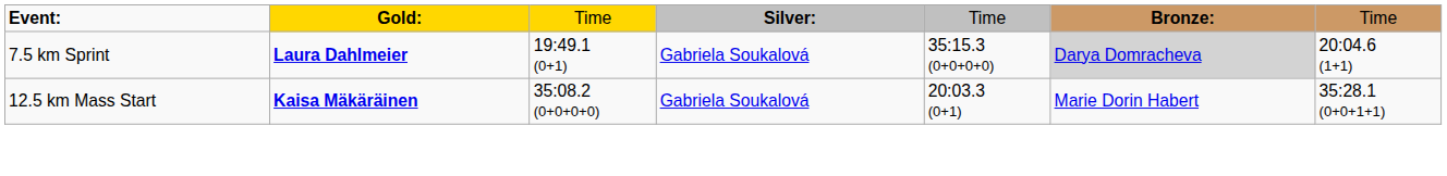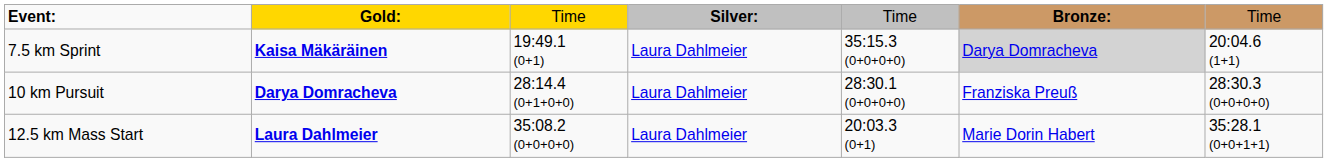7.5 km Sprint | column 2: Laura Dahlmeier -> Kaisa Mäkäräinen
7.5 km Sprint | column 4: Gabriela Soukalová -> Laura Dahlmeier
+ row: 10 km Pursuit | Darya Domracheva | 28:14.4 (0+1+0+0) | Laura Dahlmeier | 28:30.1 (0+0+0+0) | Franziska Preuß | 28:30.3 (0+0+0+0)
12.5 km Mass Start | column 2: Kaisa Mäkäräinen -> Laura Dahlmeier
12.5 km Mass Start | column 4: Gabriela Soukalová -> Laura Dahlmeier
